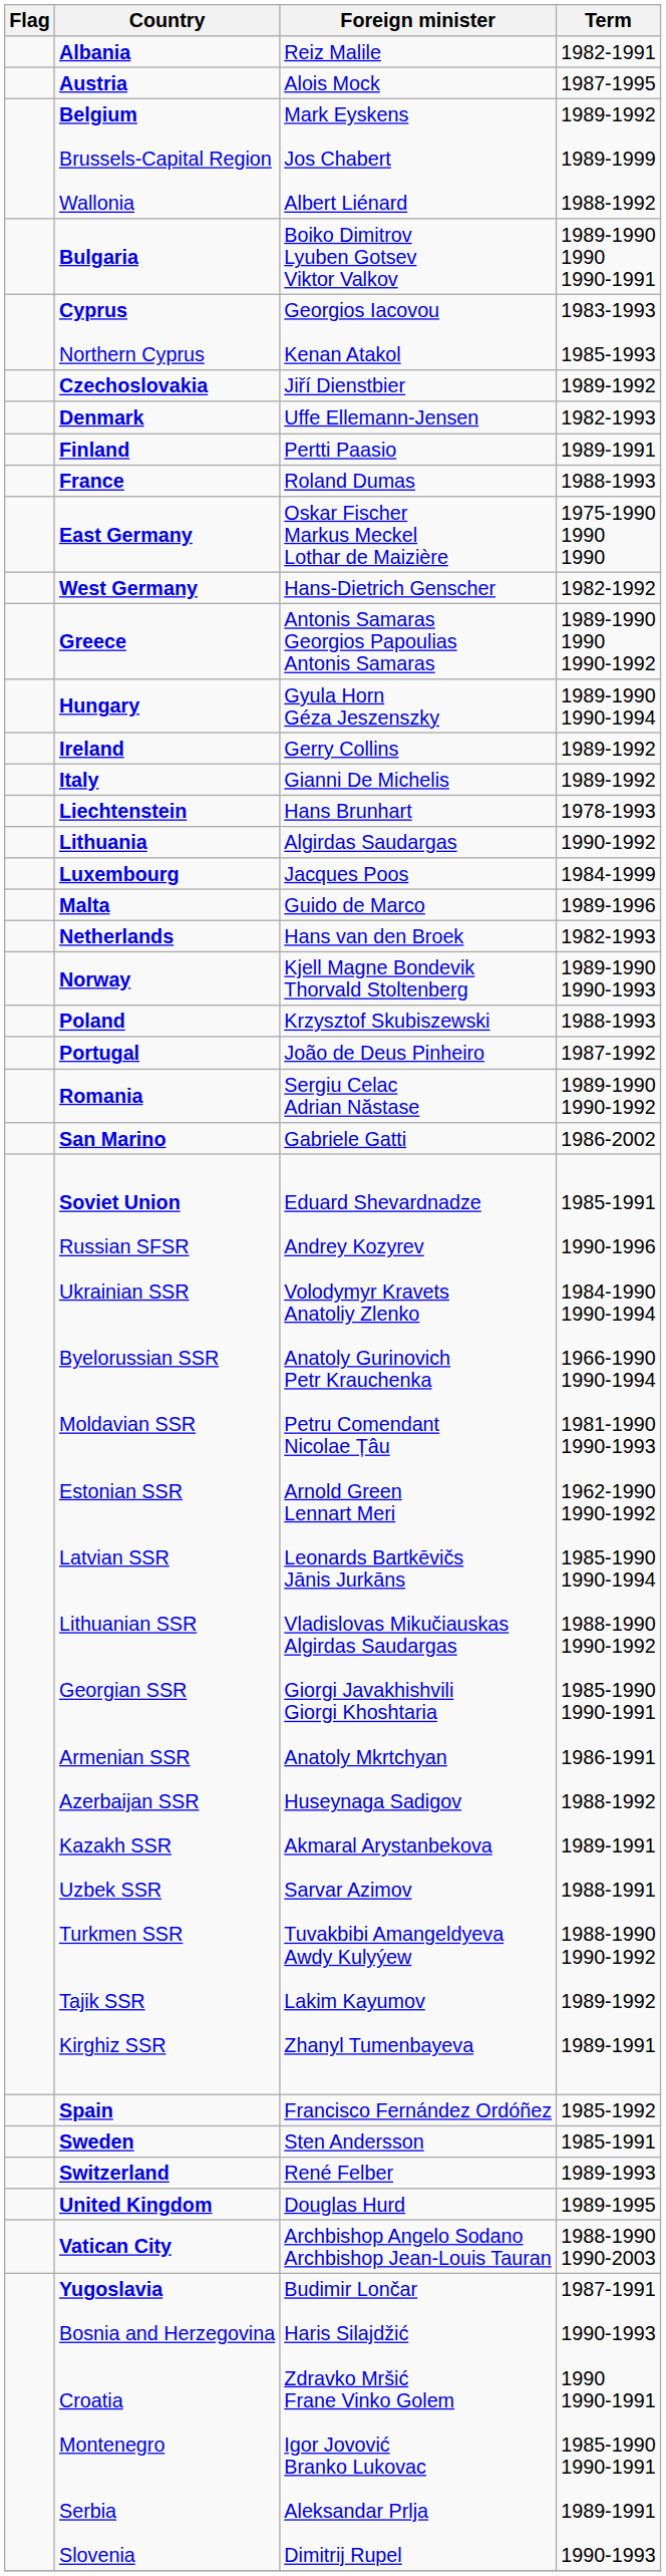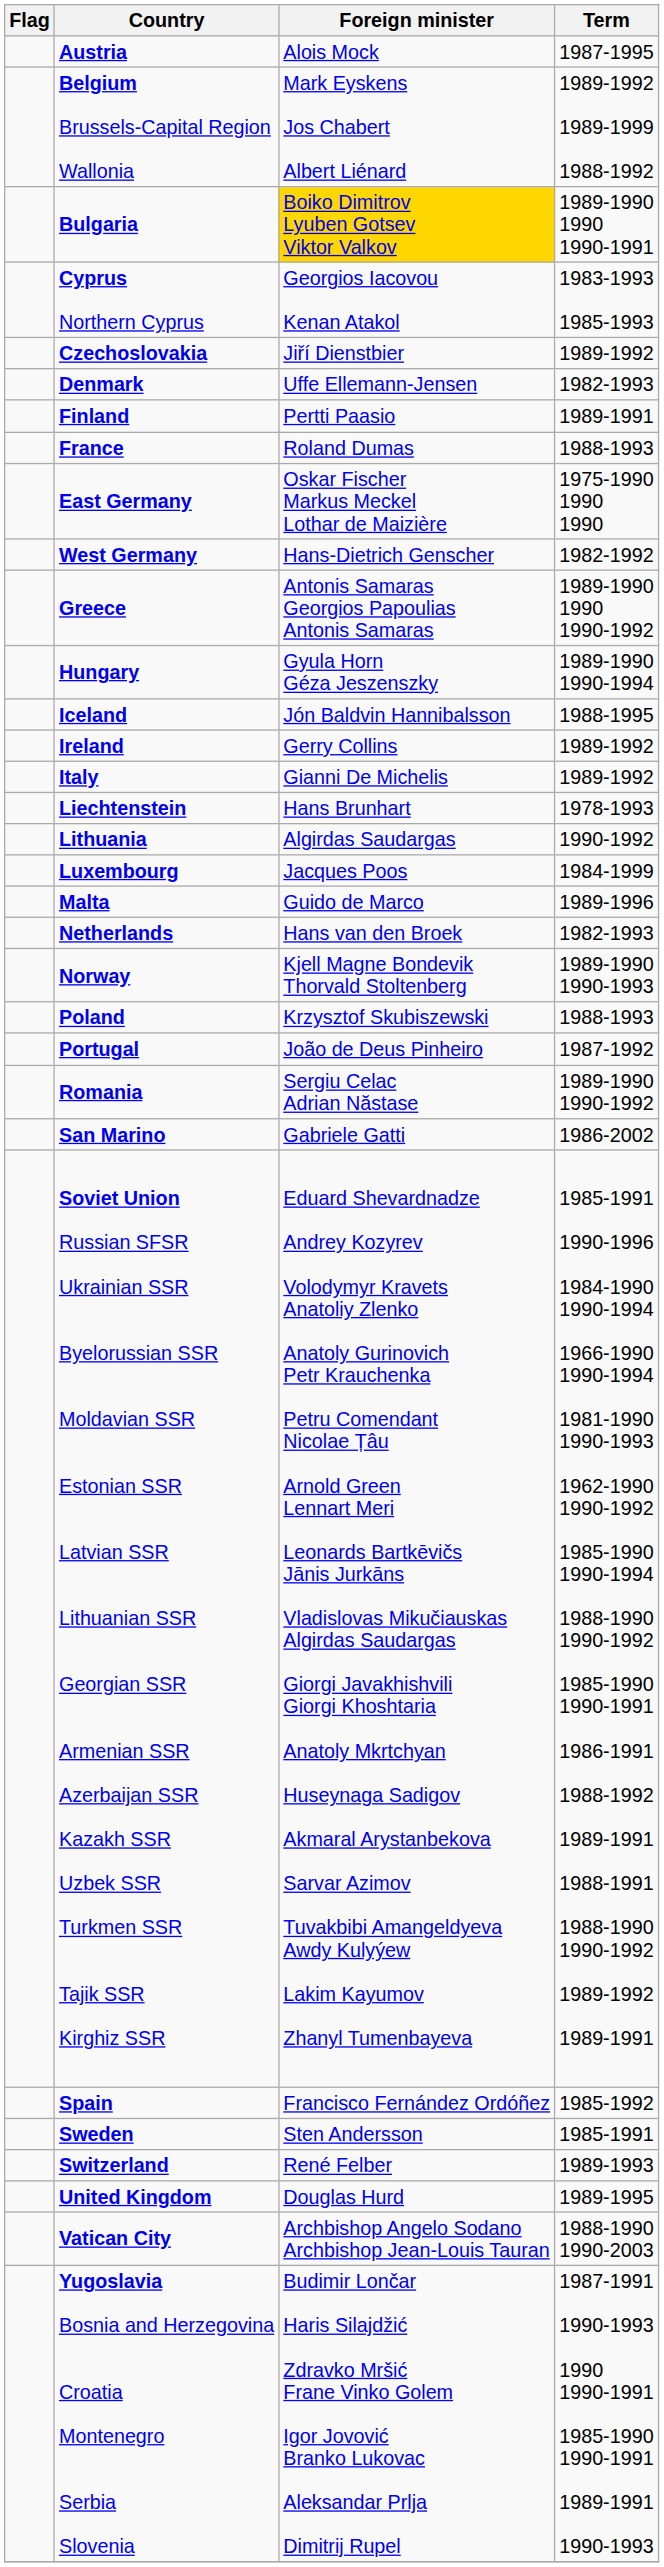- row: Albania | Reiz Malile | 1982-1991
Bulgaria | Foreign minister: no background -> gold background
+ row: Iceland | Jón Baldvin Hannibalsson | 1988-1995
